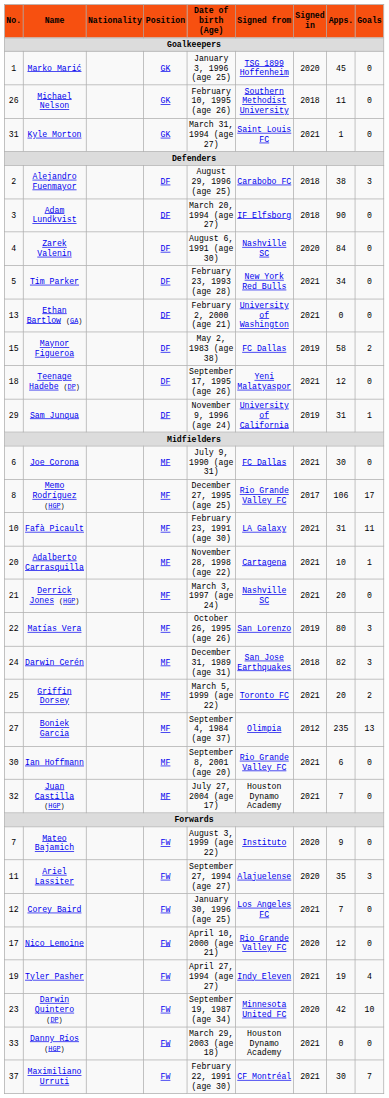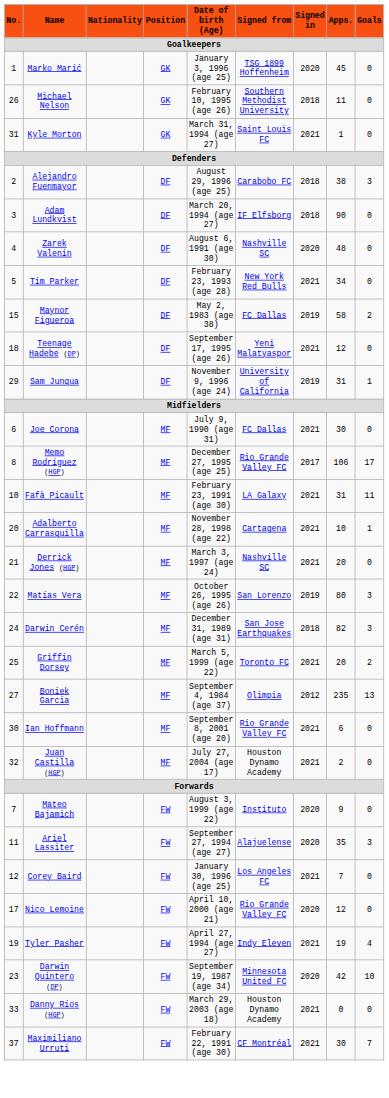Zarek Valenin | Apps.: 84 -> 48
- row: 13 | Ethan Bartlow (GA) | DF | February 2, 2000 (age 21) | University of Washington | 2021 | 0 | 0
Juan Castilla (HGP) | Apps.: 7 -> 2
